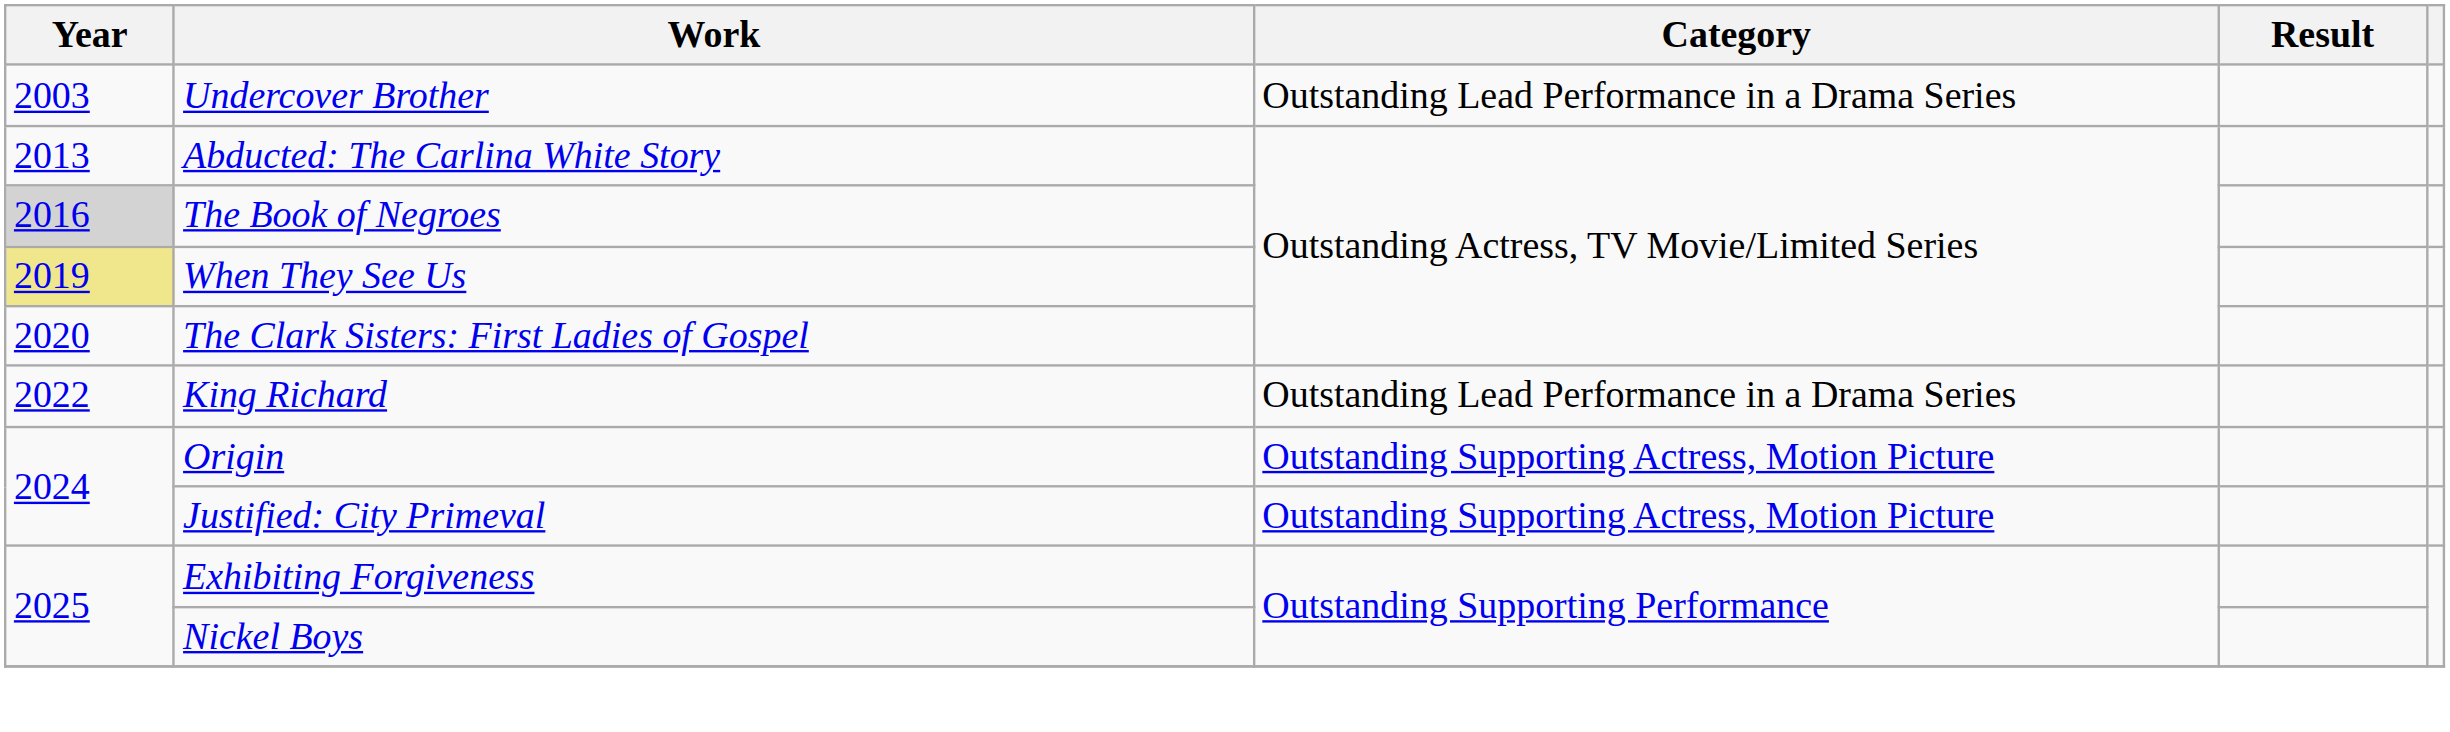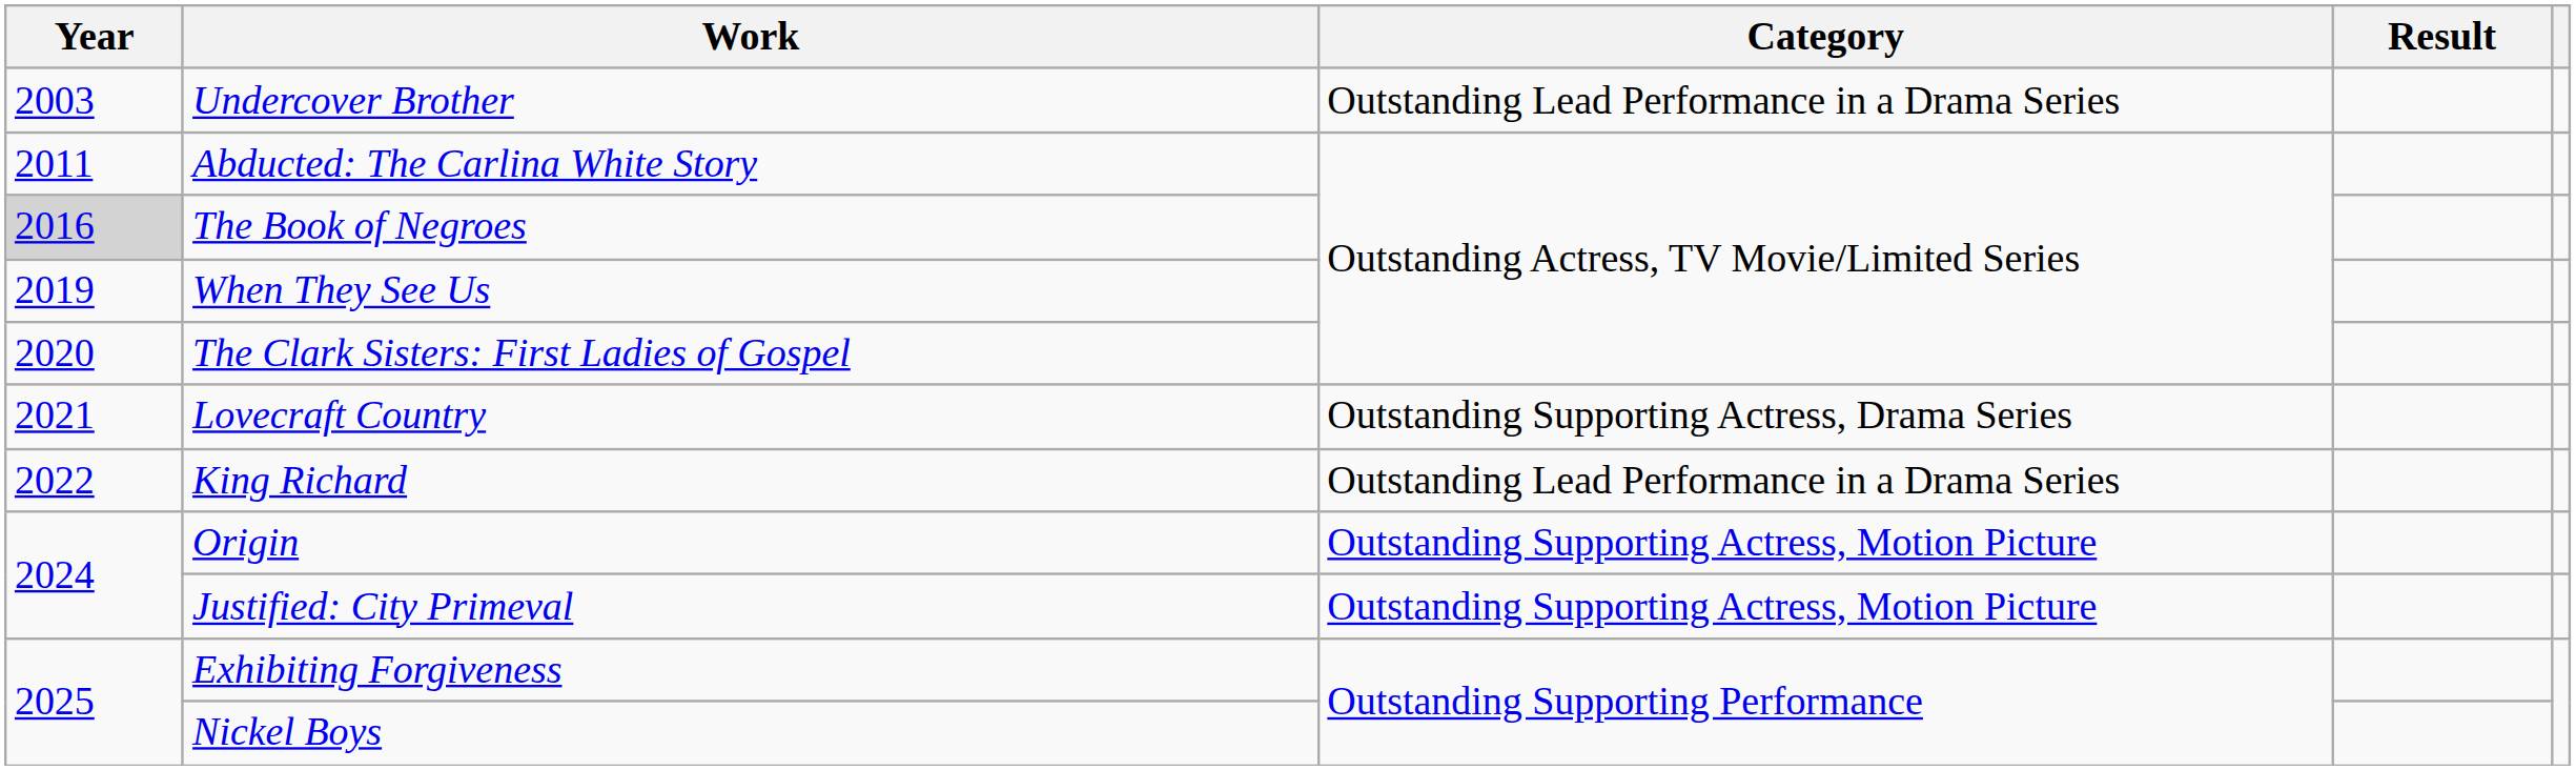Abducted: The Carlina White Story | Year: 2013 -> 2011
When They See Us | Year: khaki background -> no background
+ row: 2021 | Lovecraft Country | Outstanding Supporting Actress, Drama Series
